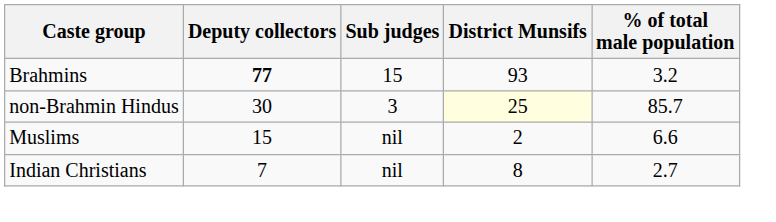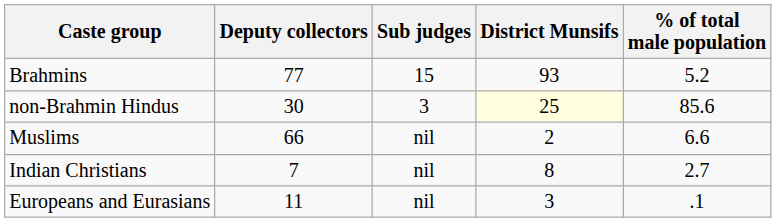Brahmins | Deputy collectors: bold -> normal
Brahmins | % of total male population: 3.2 -> 5.2
non-Brahmin Hindus | % of total male population: 85.7 -> 85.6
Muslims | Deputy collectors: 15 -> 66
+ row: Europeans and Eurasians | 11 | nil | 3 | .1
